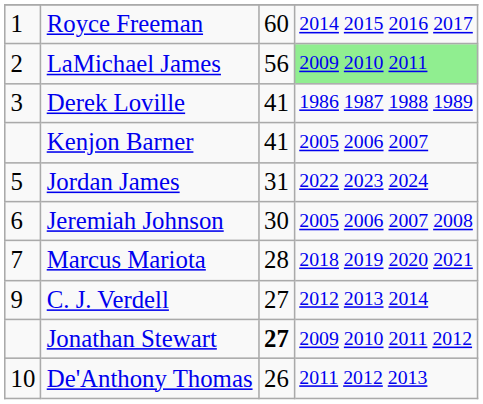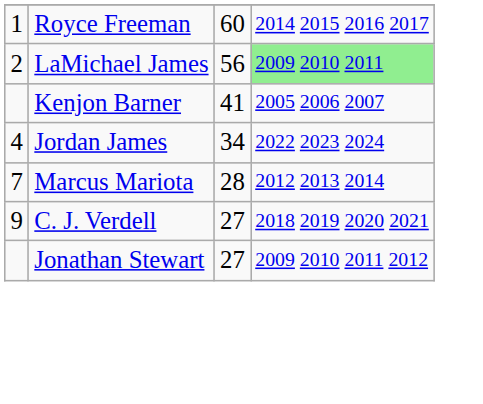- row: 3 | Derek Loville | 41 | 1986 1987 1988 1989
Jordan James | column 1: 5 -> 4
Jordan James | column 3: 31 -> 34
- row: 6 | Jeremiah Johnson | 30 | 2005 2006 2007 2008
Marcus Mariota | column 4: 2018 2019 2020 2021 -> 2012 2013 2014
C. J. Verdell | column 4: 2012 2013 2014 -> 2018 2019 2020 2021
Jonathan Stewart | column 3: bold -> normal
- row: 10 | De'Anthony Thomas | 26 | 2011 2012 2013
